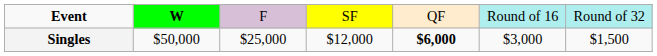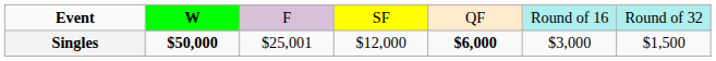Singles | column 2: normal -> bold
Singles | column 3: $25,000 -> $25,001
